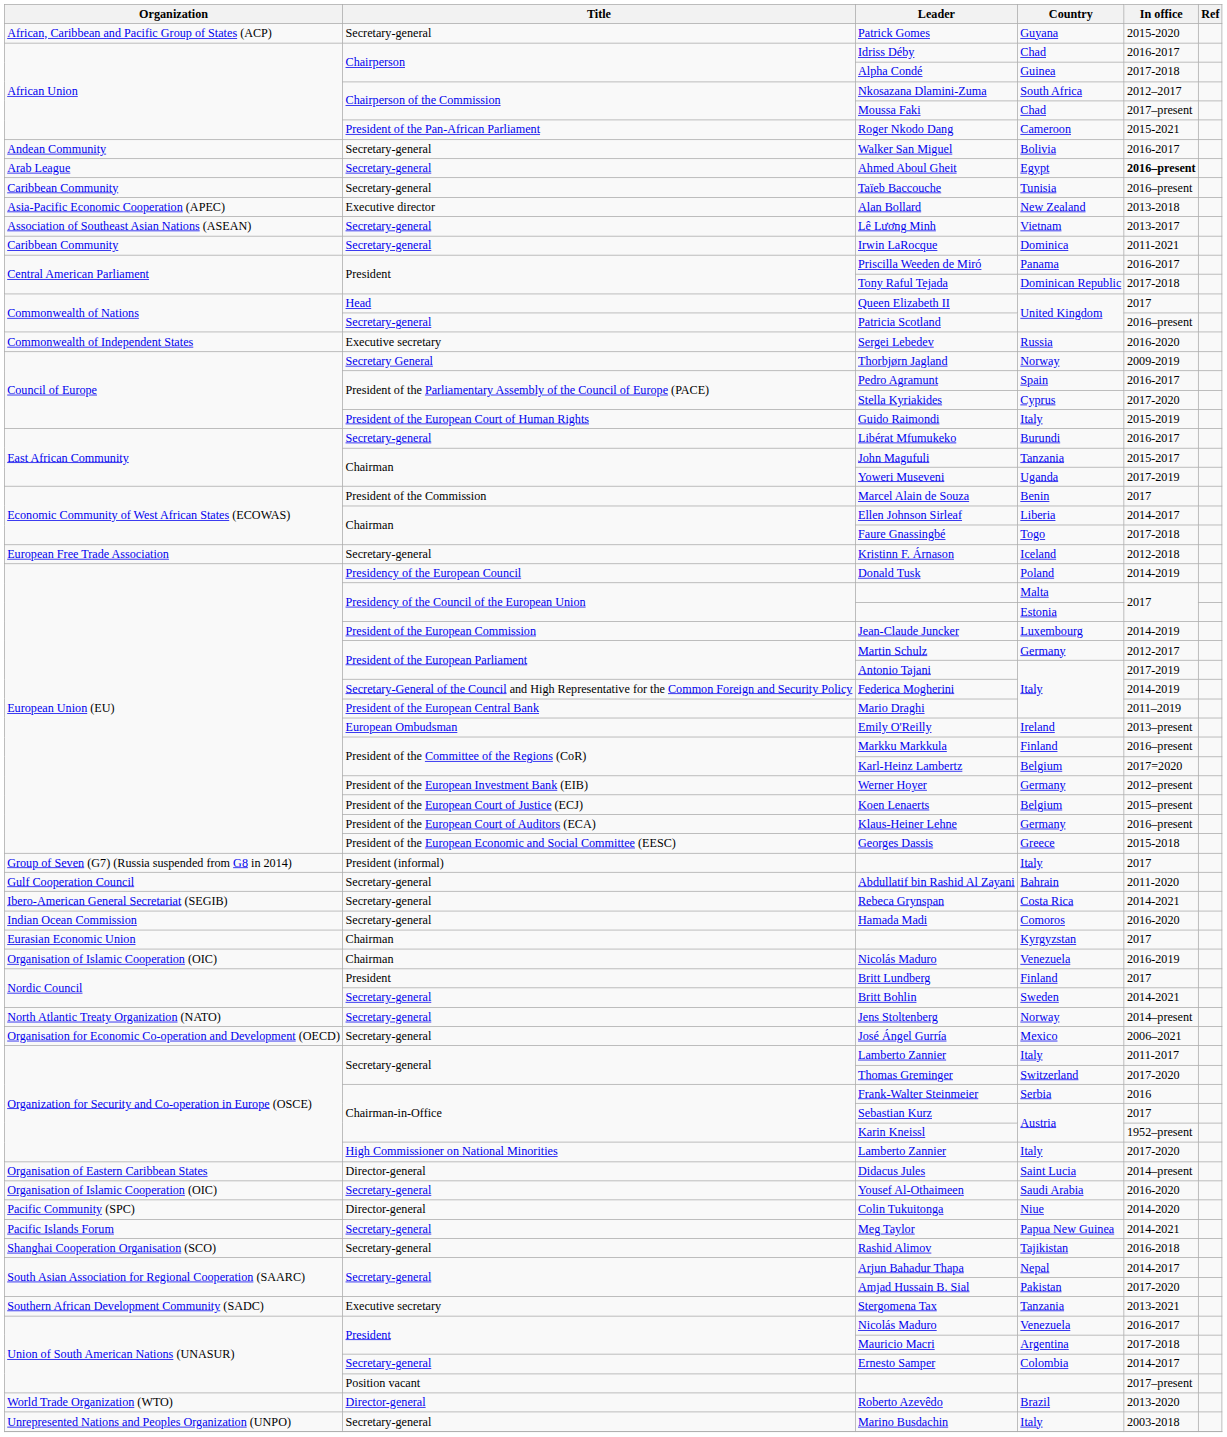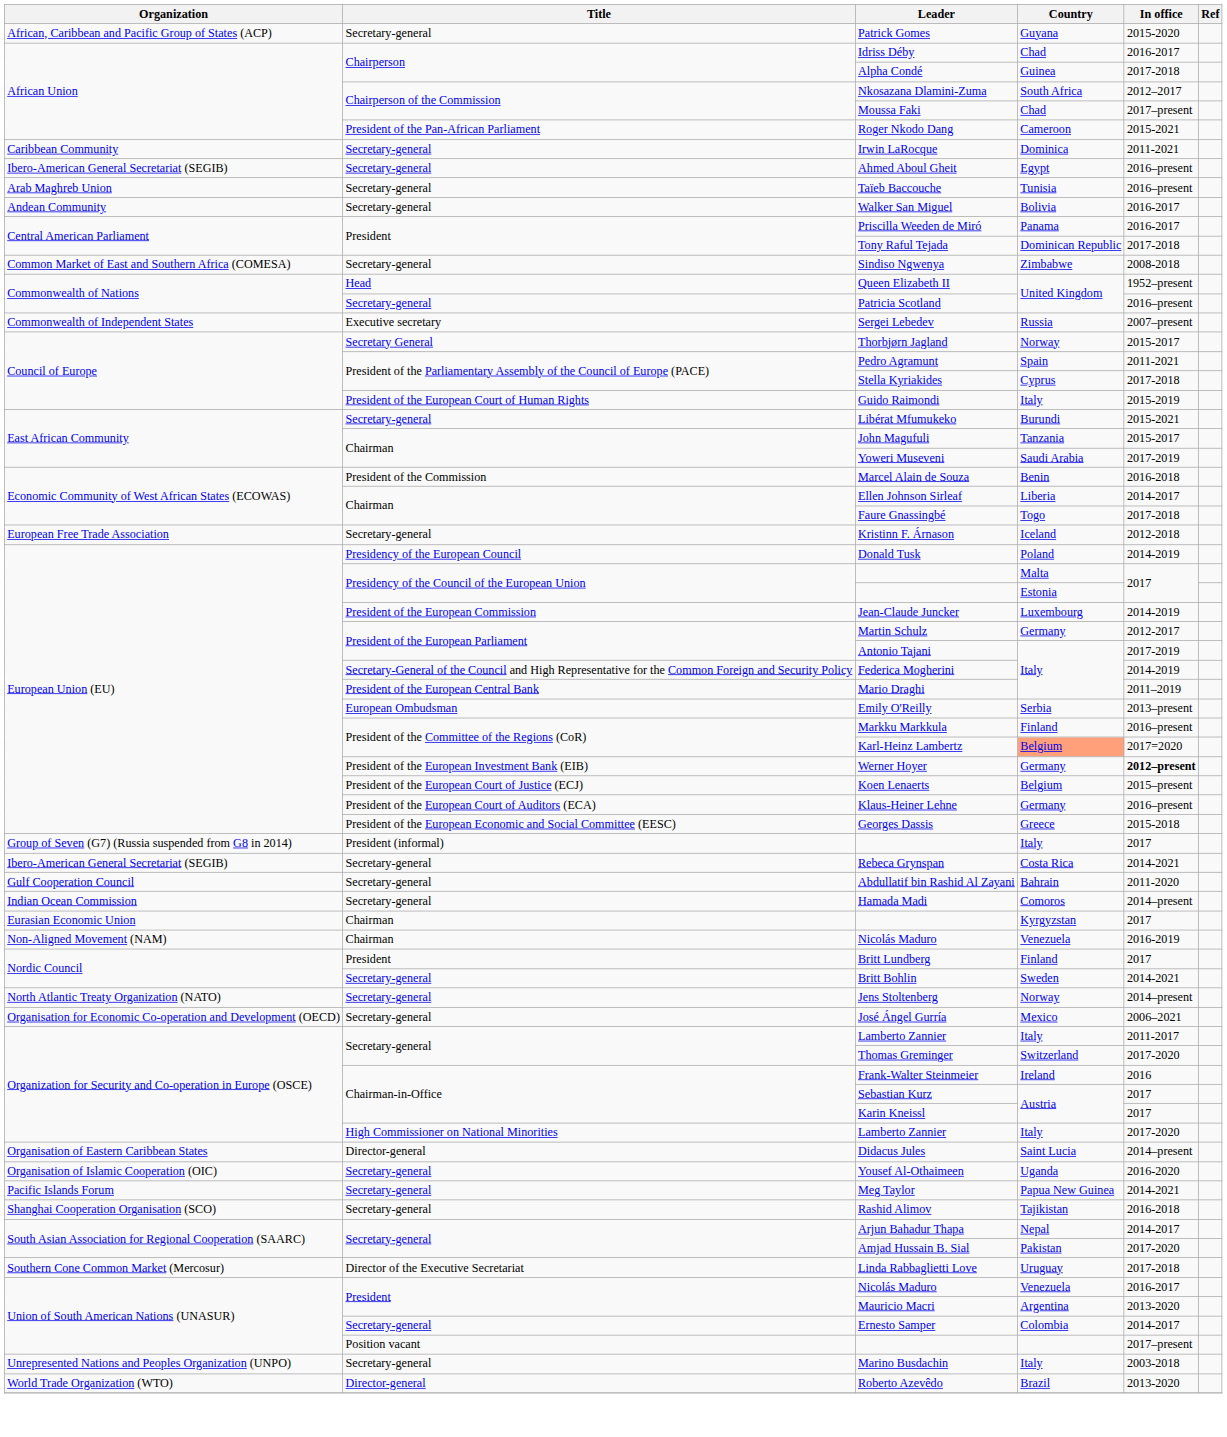rows swapped: Walker San Miguel <-> Irwin LaRocque
Ahmed Aboul Gheit | Organization: Arab League -> Ibero-American General Secretariat (SEGIB)
Ahmed Aboul Gheit | In office: bold -> normal
Taïeb Baccouche | Organization: Caribbean Community -> Arab Maghreb Union
- row: Asia-Pacific Economic Cooperation (APEC) | Executive director | Alan Bollard | New Zealand | 2013-2018
- row: Association of Southeast Asian Nations (ASEAN) | Secretary-general | Lê Lương Minh | Vietnam | 2013-2017
+ row: Common Market of East and Southern Africa (COMESA) | Secretary-general | Sindiso Ngwenya | Zimbabwe | 2008-2018
Queen Elizabeth II | In office: 2017 -> 1952–present
Sergei Lebedev | In office: 2016-2020 -> 2007–present
Thorbjørn Jagland | In office: 2009-2019 -> 2015-2017
Pedro Agramunt | In office: 2016-2017 -> 2011-2021
Stella Kyriakides | In office: 2017-2020 -> 2017-2018
Libérat Mfumukeko | In office: 2016-2017 -> 2015-2021
Yoweri Museveni | Country: Uganda -> Saudi Arabia
Marcel Alain de Souza | In office: 2017 -> 2016-2018
Emily O'Reilly | Country: Ireland -> Serbia
Karl-Heinz Lambertz | Country: no background -> lightsalmon background
Werner Hoyer | In office: normal -> bold
rows swapped: Abdullatif bin Rashid Al Zayani <-> Rebeca Grynspan
Hamada Madi | In office: 2016-2020 -> 2014–present
Chairman / Nicolás Maduro | Organization: Organisation of Islamic Cooperation (OIC) -> Non-Aligned Movement (NAM)
Frank-Walter Steinmeier | Country: Serbia -> Ireland
Karin Kneissl | In office: 1952–present -> 2017
Yousef Al-Othaimeen | Country: Saudi Arabia -> Uganda
- row: Pacific Community (SPC) | Director-general | Colin Tukuitonga | Niue | 2014-2020
+ row: Southern Cone Common Market (Mercosur) | Director of the Executive Secretariat | Linda Rabbaglietti Love | Uruguay | 2017-2018
- row: Southern African Development Community (SADC) | Executive secretary | Stergomena Tax | Tanzania | 2013-2021
Mauricio Macri | In office: 2017-2018 -> 2013-2020
rows swapped: Marino Busdachin <-> Roberto Azevêdo
